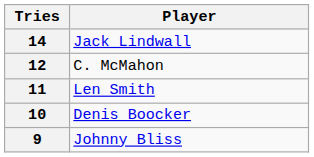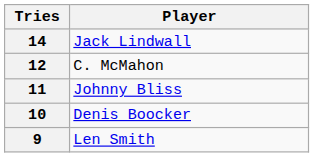11 | Player: Len Smith -> Johnny Bliss
9 | Player: Johnny Bliss -> Len Smith
